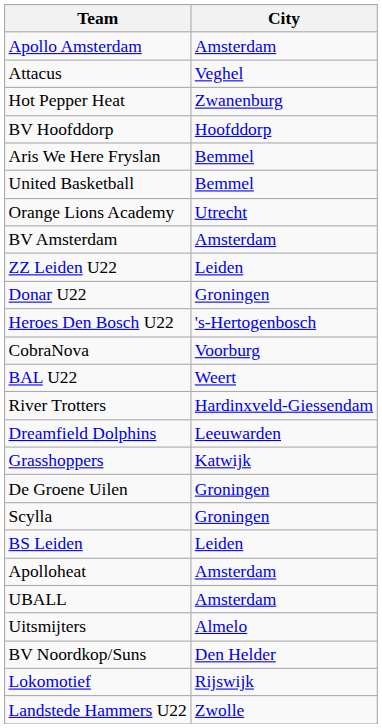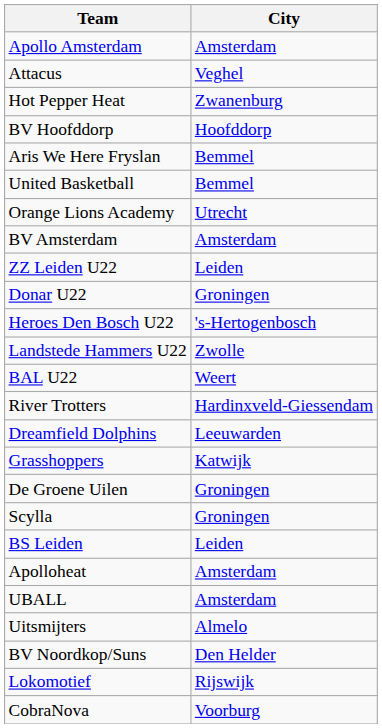rows swapped: Landstede Hammers U22 <-> CobraNova
